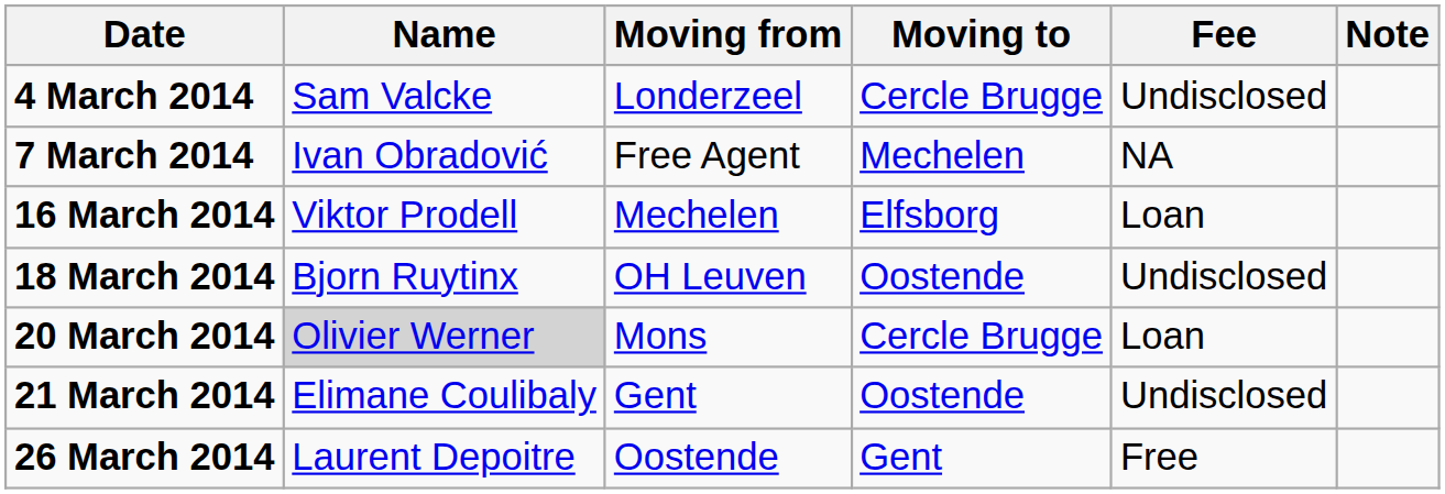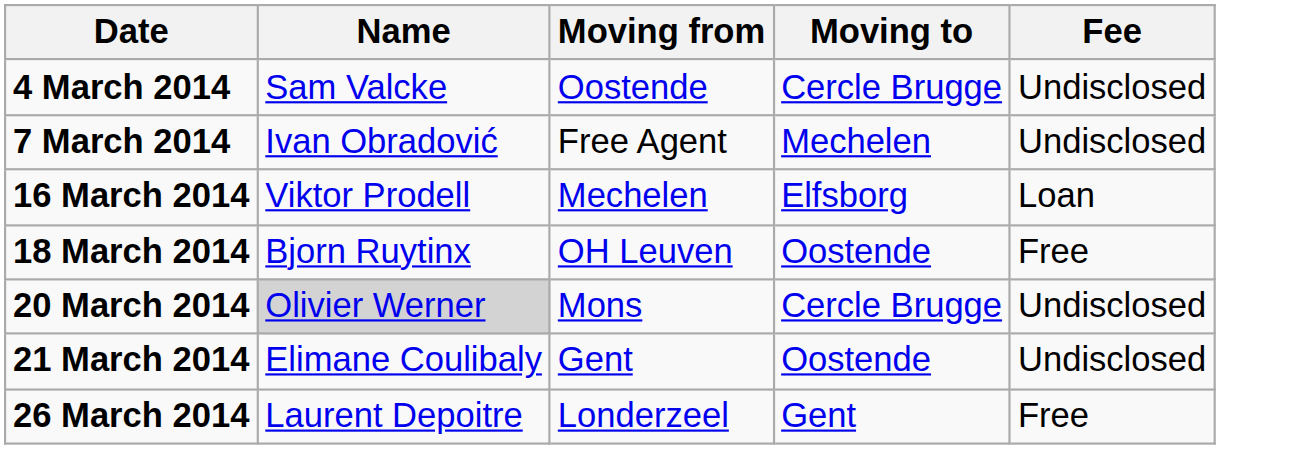- column: Note
4 March 2014 | Moving from: Londerzeel -> Oostende
7 March 2014 | Fee: NA -> Undisclosed
18 March 2014 | Fee: Undisclosed -> Free
20 March 2014 | Fee: Loan -> Undisclosed
26 March 2014 | Moving from: Oostende -> Londerzeel
